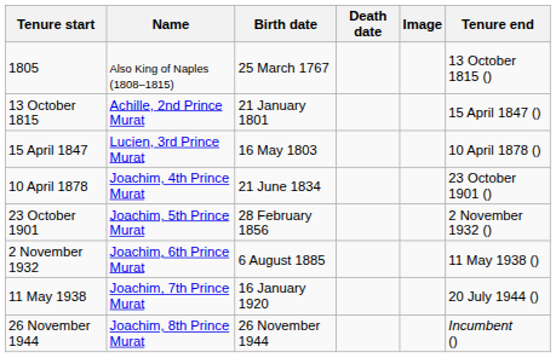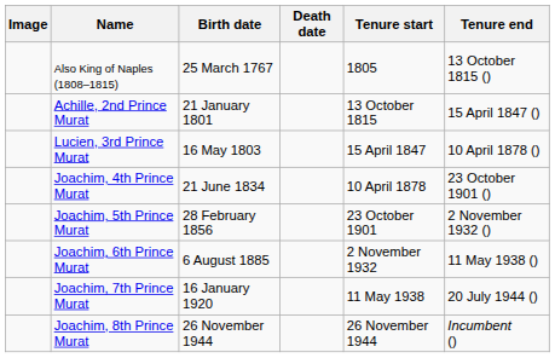columns swapped: Image <-> Tenure start
